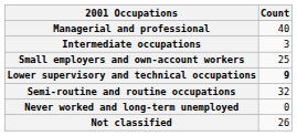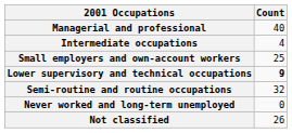Intermediate occupations | Count: 3 -> 4
